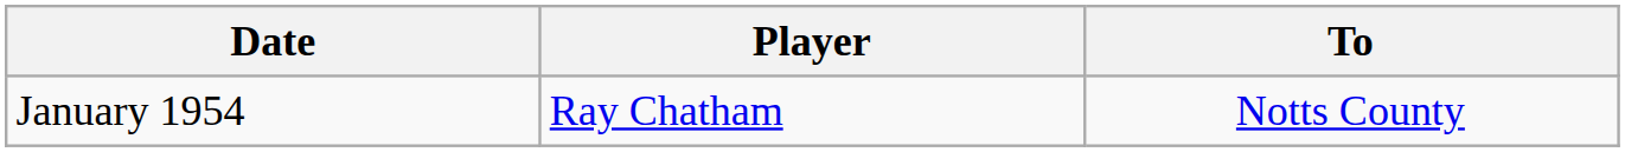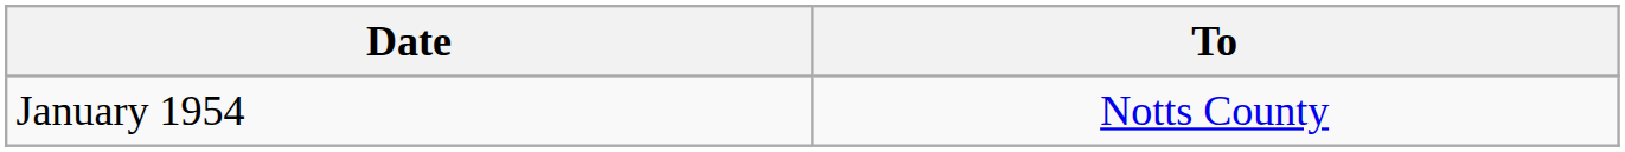- column: Player | Ray Chatham
